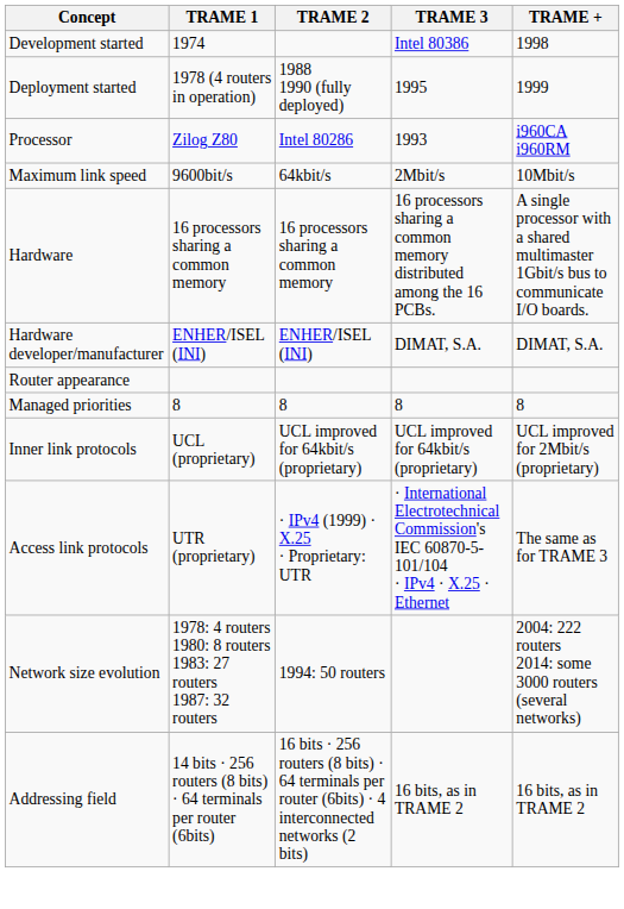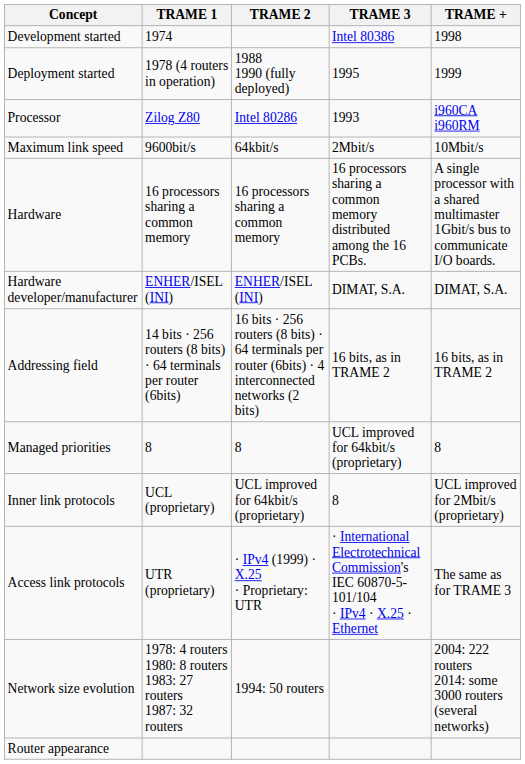rows swapped: Addressing field <-> Router appearance
Managed priorities | TRAME 3: 8 -> UCL improved for 64kbit/s (proprietary)
Inner link protocols | TRAME 3: UCL improved for 64kbit/s (proprietary) -> 8
